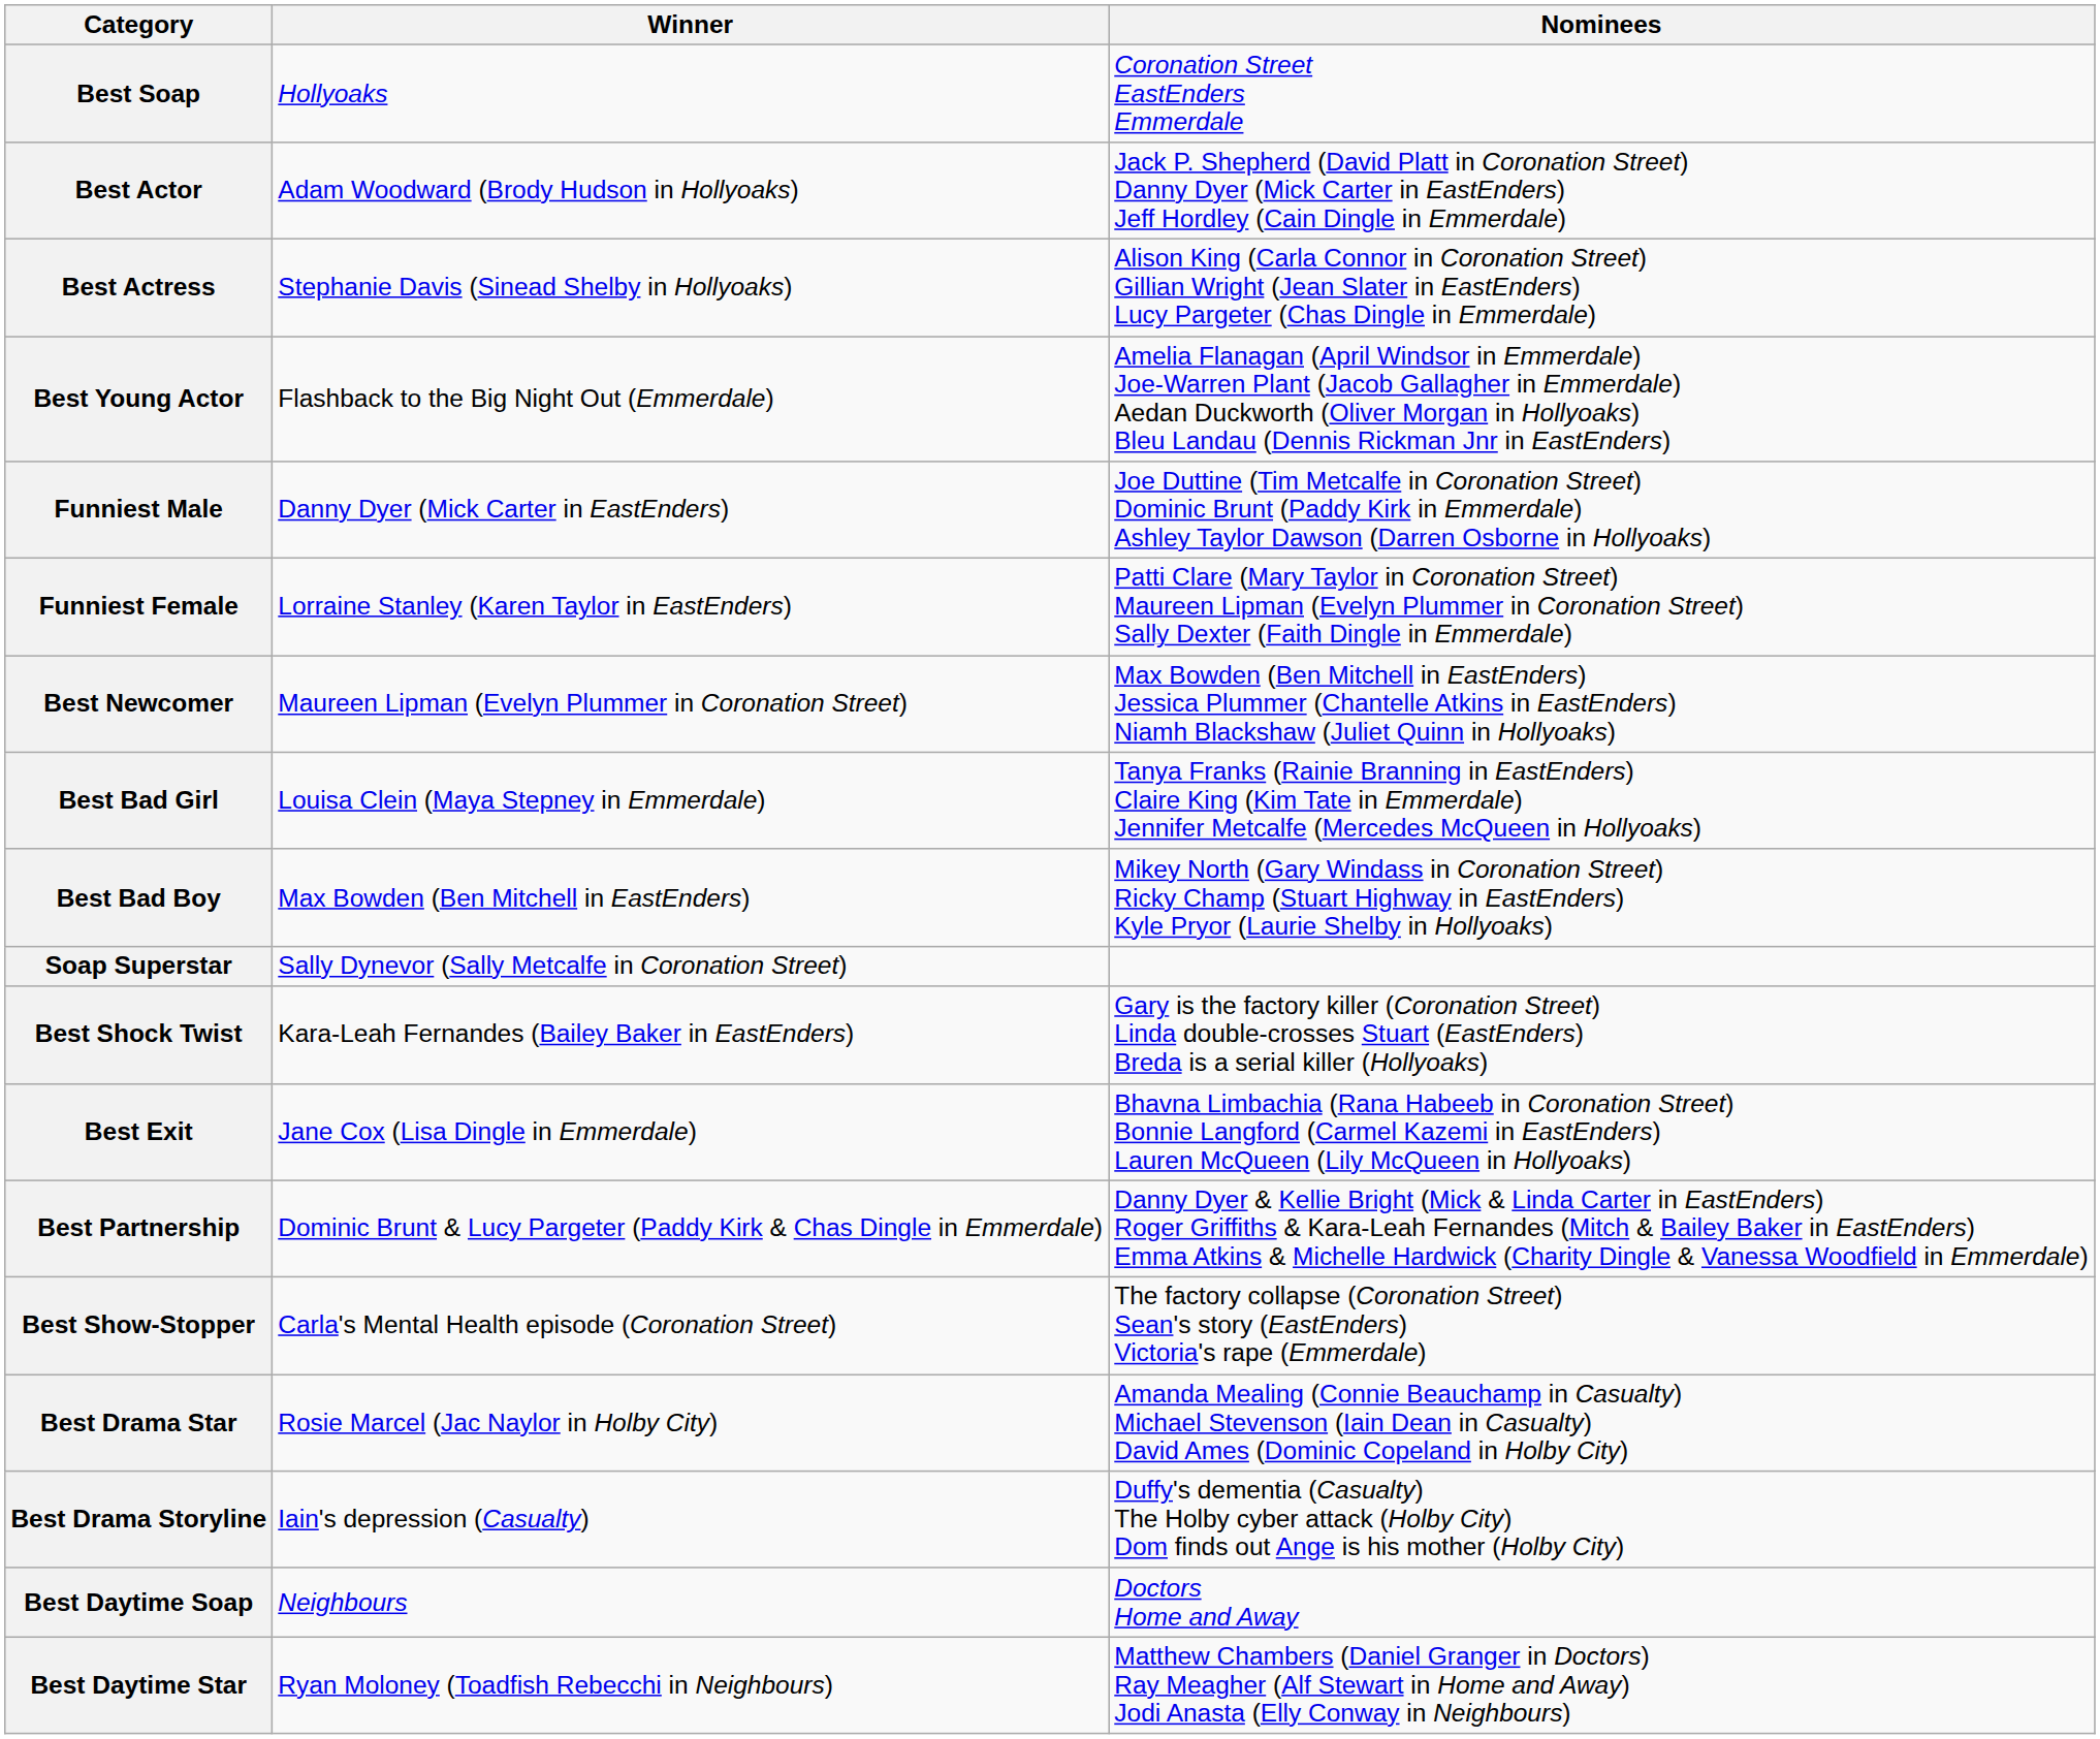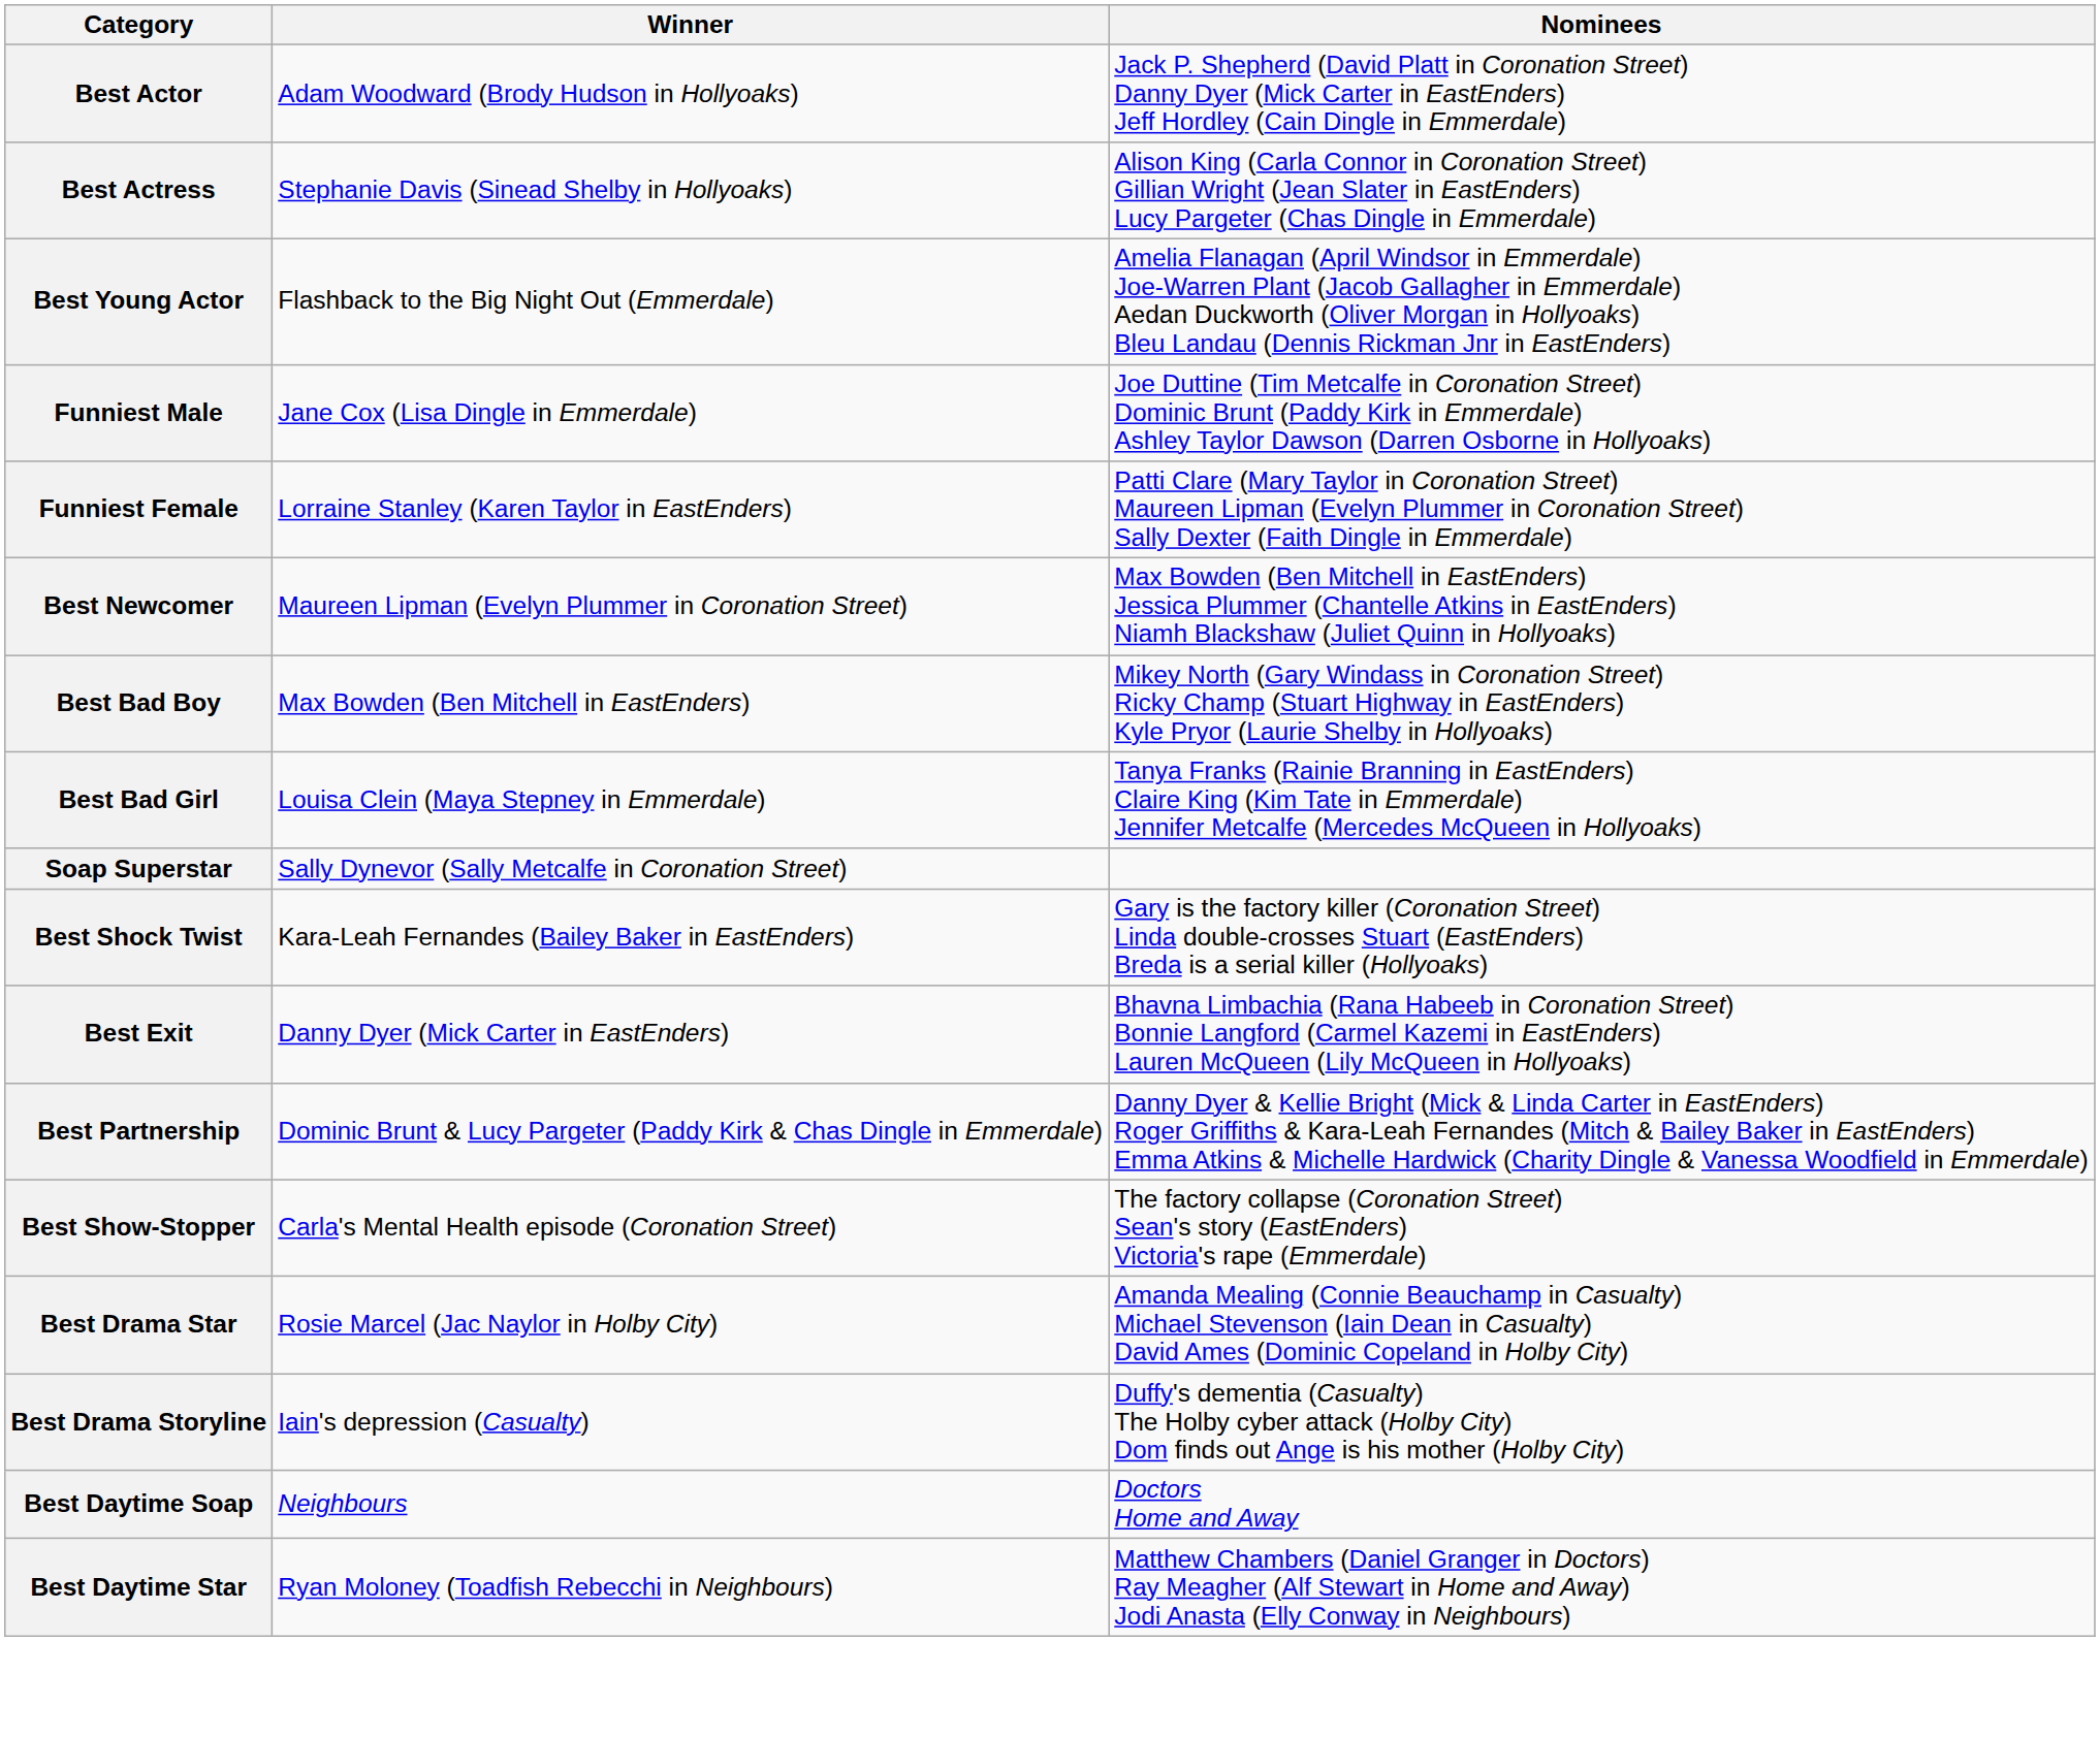- row: Best Soap | Hollyoaks | Coronation Street EastEnders Emmerdale
Funniest Male | Winner: Danny Dyer (Mick Carter in EastEnders) -> Jane Cox (Lisa Dingle in Emmerdale)
rows swapped: Best Bad Boy <-> Best Bad Girl
Best Exit | Winner: Jane Cox (Lisa Dingle in Emmerdale) -> Danny Dyer (Mick Carter in EastEnders)
